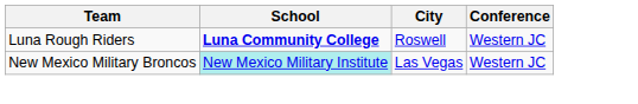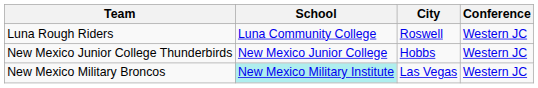Luna Rough Riders | School: bold -> normal
+ row: New Mexico Junior College Thunderbirds | New Mexico Junior College | Hobbs | Western JC
